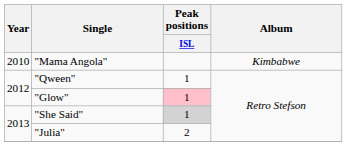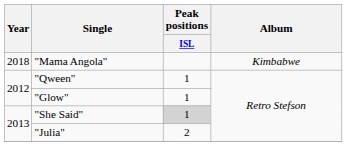"Mama Angola" | Year: 2010 -> 2018
"Glow" | Peak positions / ISL: pink background -> no background
